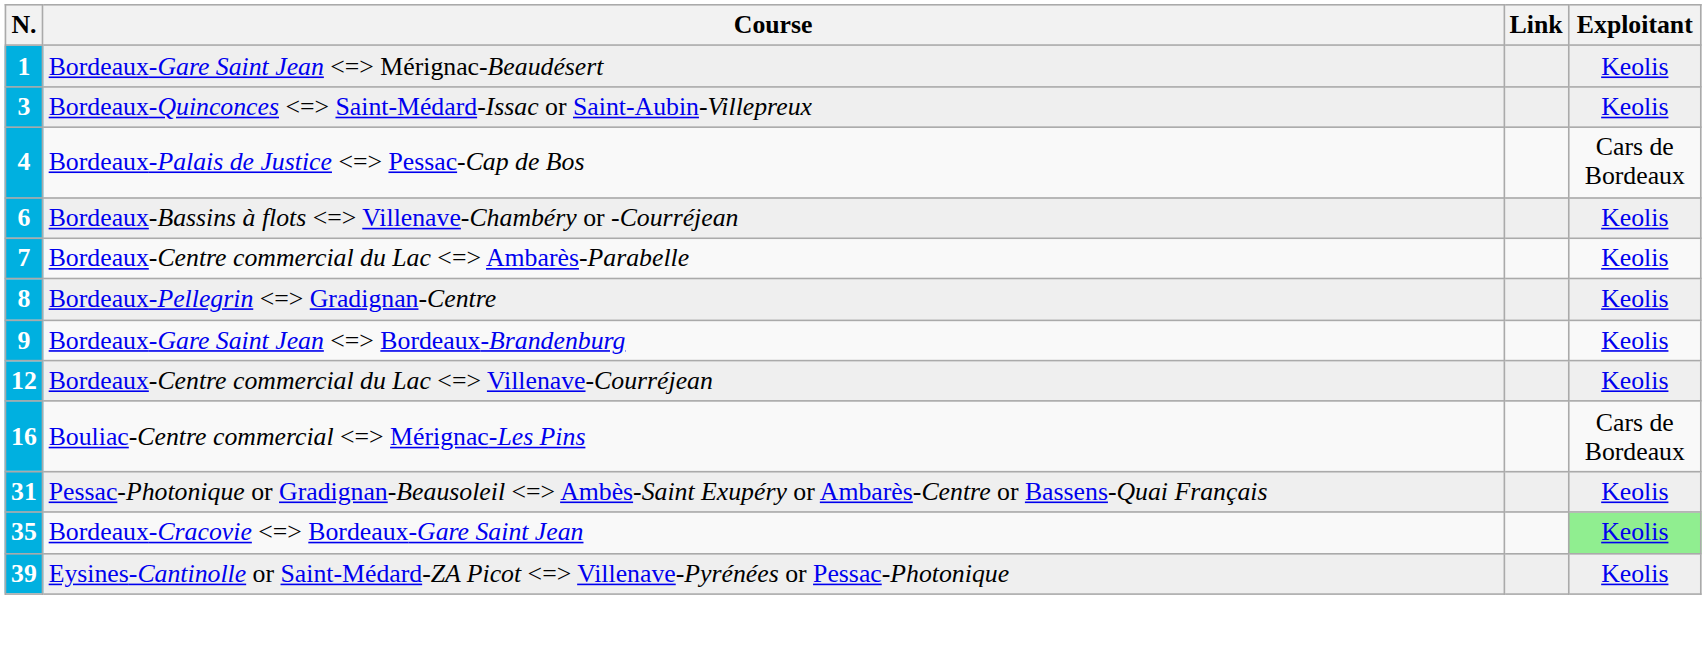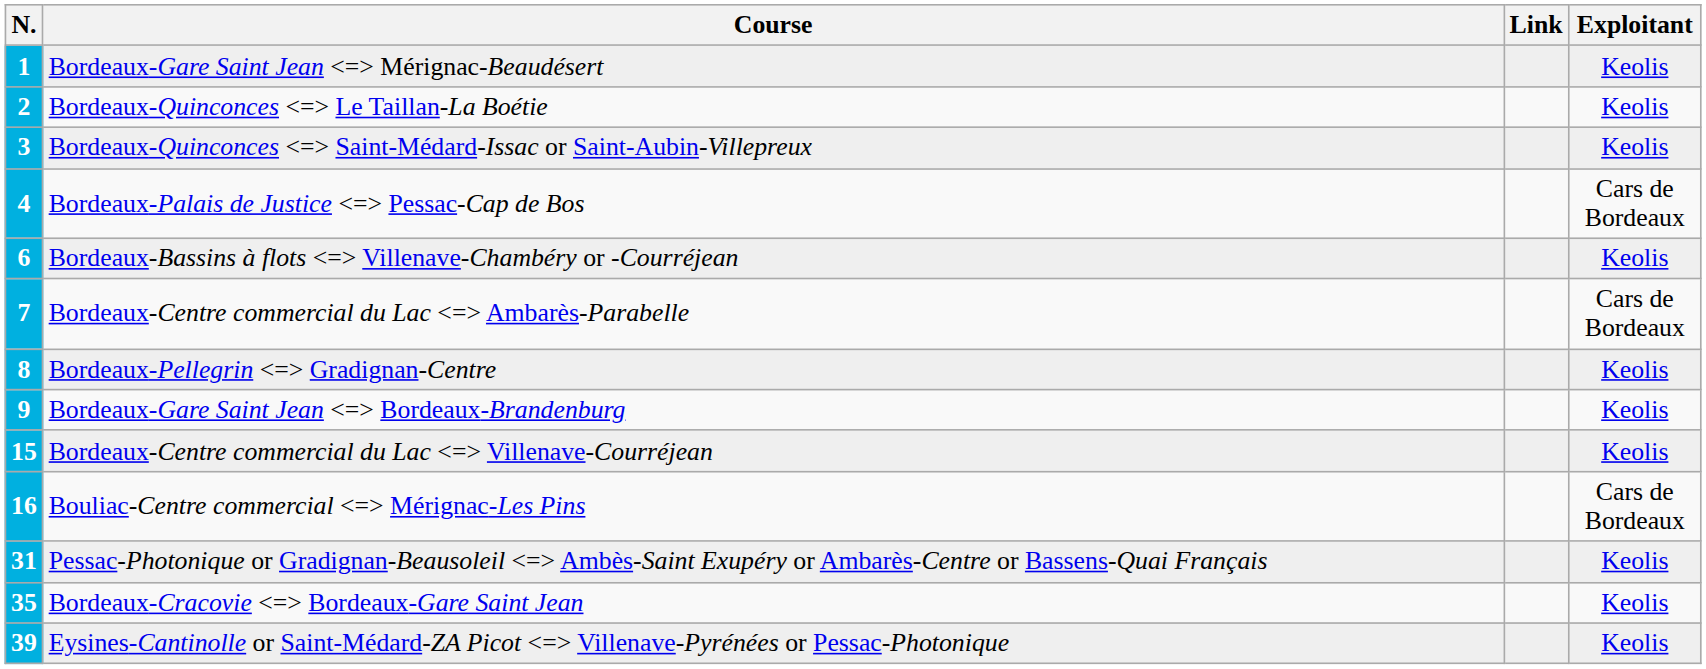+ row: 2 | Bordeaux-Quinconces Le Taillan-La Boétie | Keolis
Bordeaux-Centre commercial du Lac Ambarès-Parabelle | Exploitant: Keolis -> Cars de Bordeaux
Bordeaux-Centre commercial du Lac Villenave-Courréjean | N.: 12 -> 15
Bordeaux-Cracovie Bordeaux-Gare Saint Jean | Exploitant: lightgreen background -> no background
